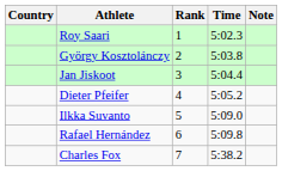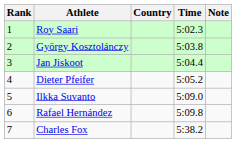columns swapped: Rank <-> Country
